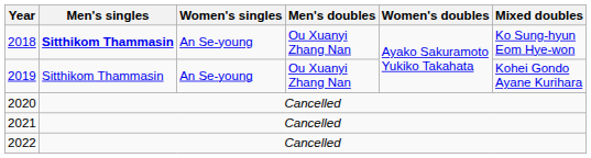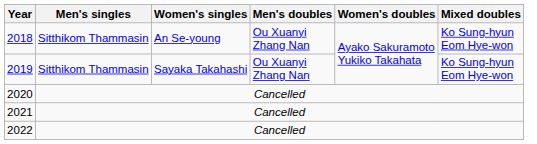2018 | Men's singles: bold -> normal
2019 | Women's singles: An Se-young -> Sayaka Takahashi
2019 | Mixed doubles: Kohei Gondo Ayane Kurihara -> Ko Sung-hyun Eom Hye-won
